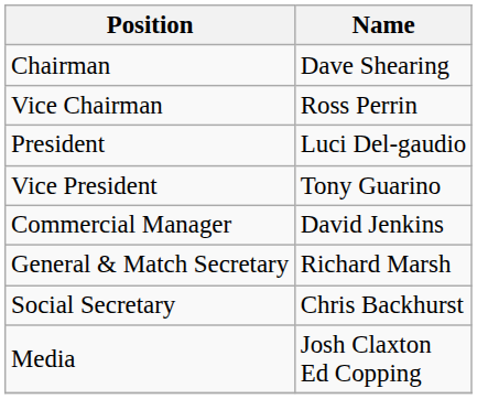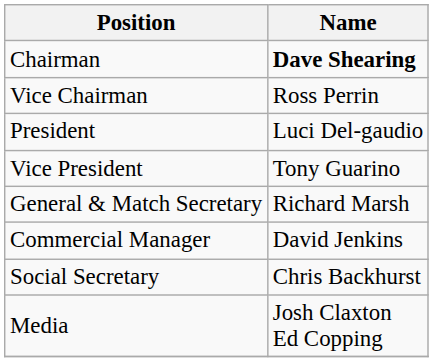Chairman | Name: normal -> bold
rows swapped: General & Match Secretary <-> Commercial Manager
